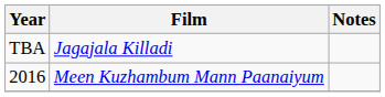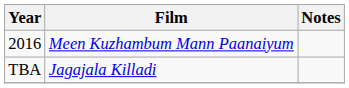rows swapped: 2016 <-> TBA
